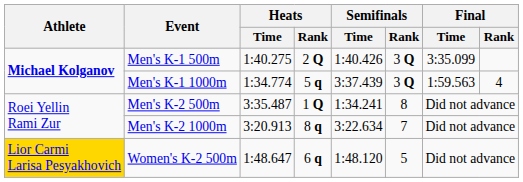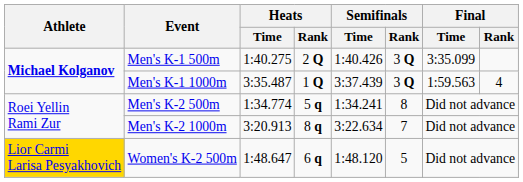Men's K-1 1000m | Heats / Time: 1:34.774 -> 3:35.487
Men's K-1 1000m | Heats / Rank: 5 q -> 1 Q
Men's K-2 500m | Heats / Time: 3:35.487 -> 1:34.774
Men's K-2 500m | Heats / Rank: 1 Q -> 5 q
